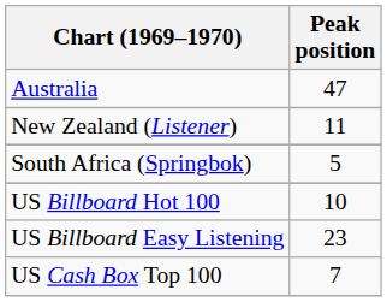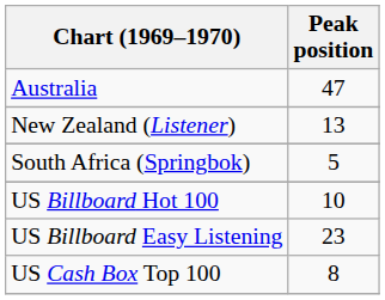New Zealand (Listener) | Peak position: 11 -> 13
US Cash Box Top 100 | Peak position: 7 -> 8
